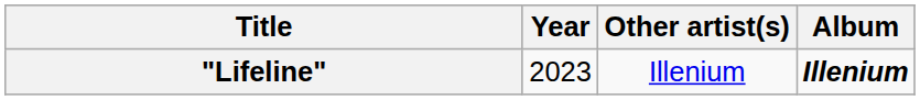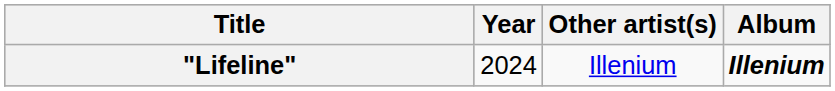"Lifeline" | Year: 2023 -> 2024
